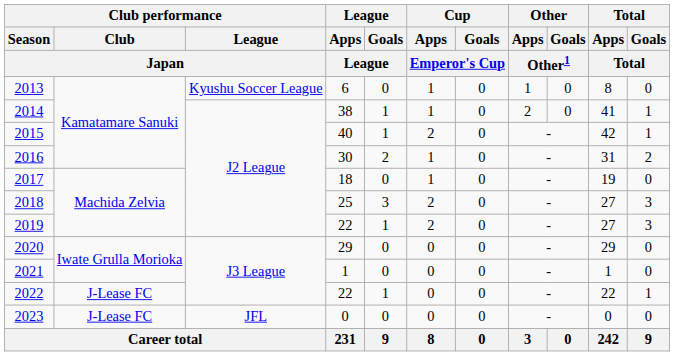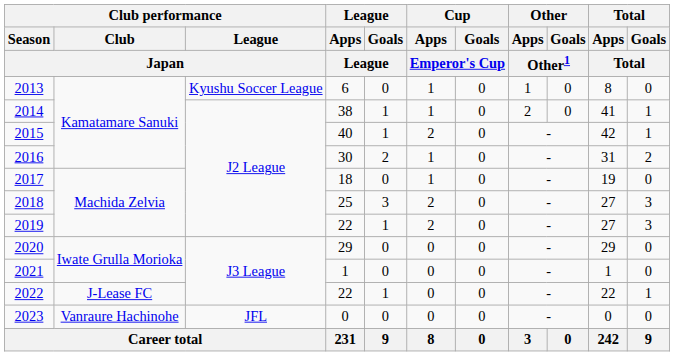2023 | Club performance / Club / Japan: J-Lease FC -> Vanraure Hachinohe
